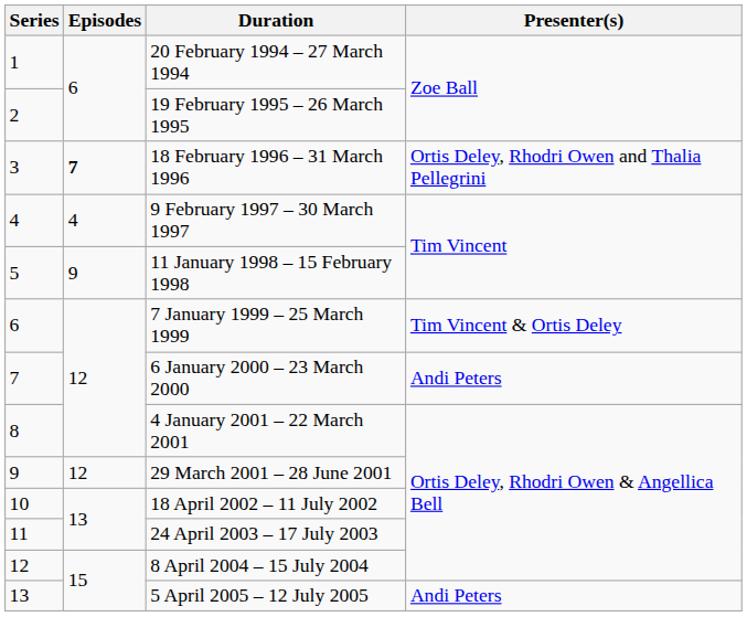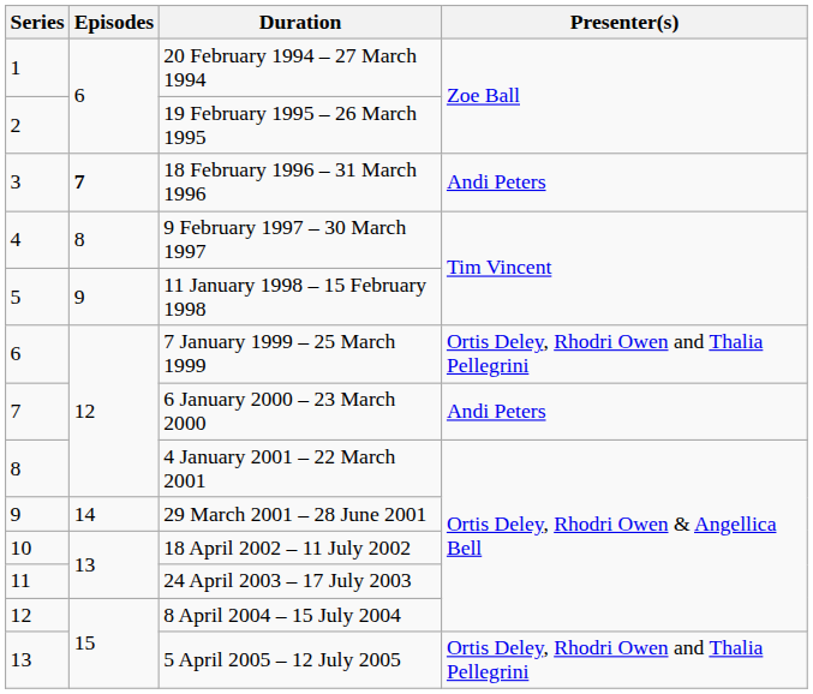18 February 1996 – 31 March 1996 | Presenter(s): Ortis Deley, Rhodri Owen and Thalia Pellegrini -> Andi Peters
9 February 1997 – 30 March 1997 | Episodes: 4 -> 8
7 January 1999 – 25 March 1999 | Presenter(s): Tim Vincent & Ortis Deley -> Ortis Deley, Rhodri Owen and Thalia Pellegrini
29 March 2001 – 28 June 2001 | Episodes: 12 -> 14
5 April 2005 – 12 July 2005 | Presenter(s): Andi Peters -> Ortis Deley, Rhodri Owen and Thalia Pellegrini
